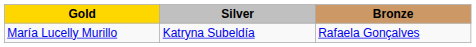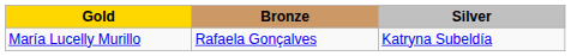columns swapped: Silver <-> Bronze
